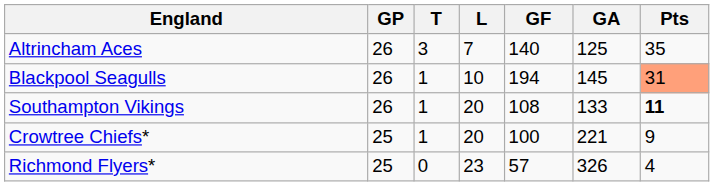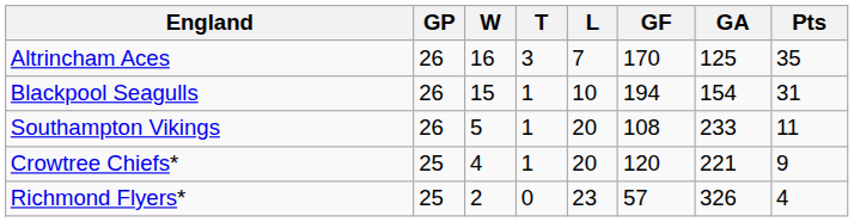+ column: W | 16 | 15 | 5 | 4 | 2
Altrincham Aces | GF: 140 -> 170
Blackpool Seagulls | GA: 145 -> 154
Blackpool Seagulls | Pts: lightsalmon background -> no background
Southampton Vikings | GA: 133 -> 233
Southampton Vikings | Pts: bold -> normal
Crowtree Chiefs* | GF: 100 -> 120
